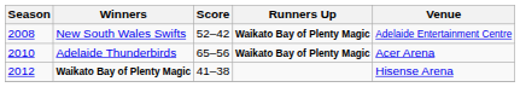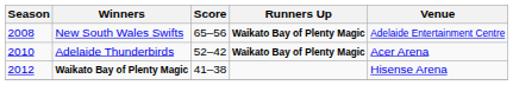New South Wales Swifts | Score: 52–42 -> 65–56
Adelaide Thunderbirds | Score: 65–56 -> 52–42
